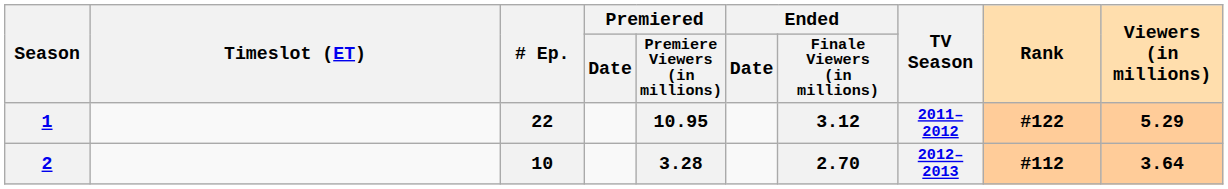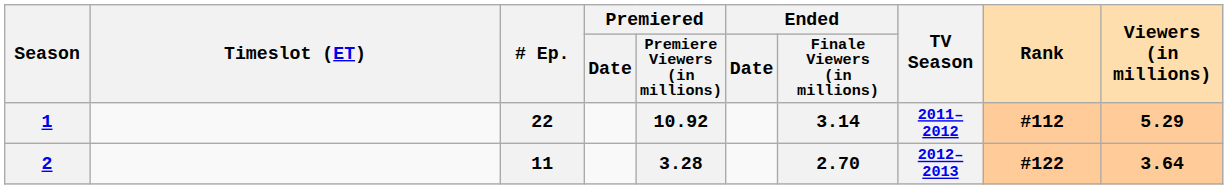1 | Premiered / Premiere Viewers (in millions): 10.95 -> 10.92
1 | Ended / Finale Viewers (in millions): 3.12 -> 3.14
1 | Rank: #122 -> #112
2 | # Ep.: 10 -> 11
2 | Rank: #112 -> #122
